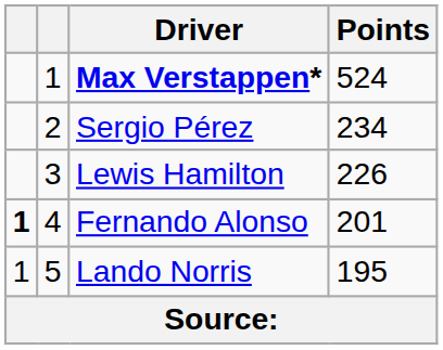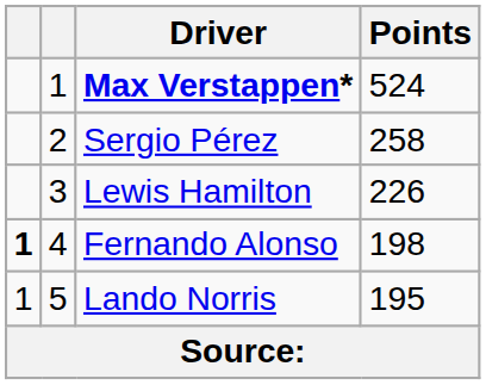Sergio Pérez | Points: 234 -> 258
Fernando Alonso | Points: 201 -> 198
